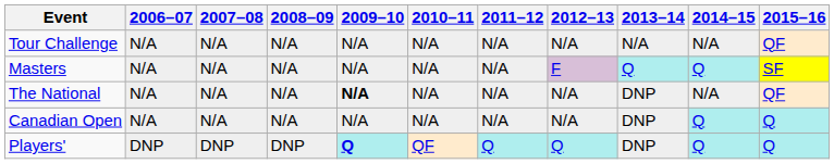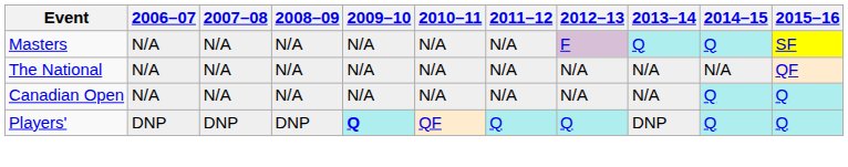- row: Tour Challenge | N/A | N/A | N/A | N/A | N/A | N/A | N/A | N/A | N/A | QF
The National | 2009–10: bold -> normal
The National | 2013–14: DNP -> N/A
Canadian Open | 2013–14: DNP -> N/A
